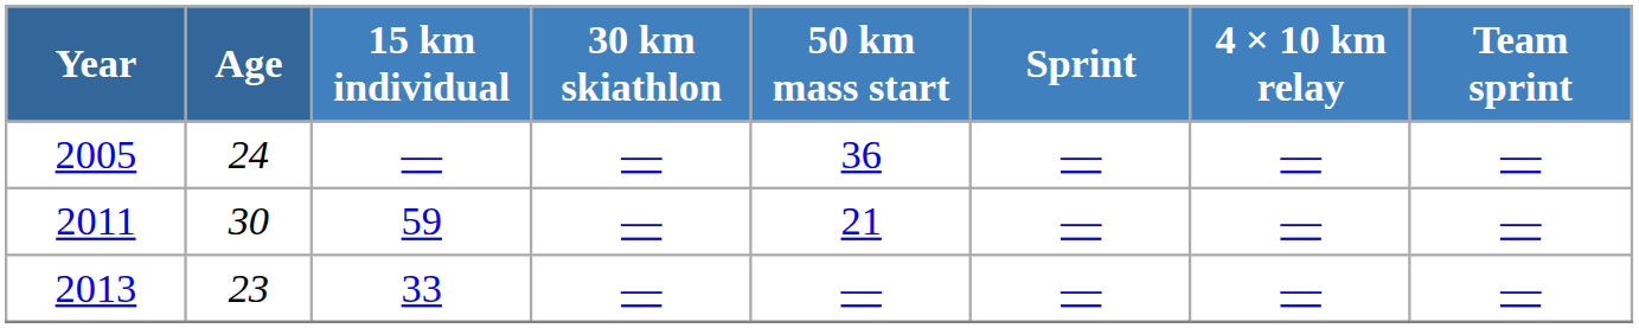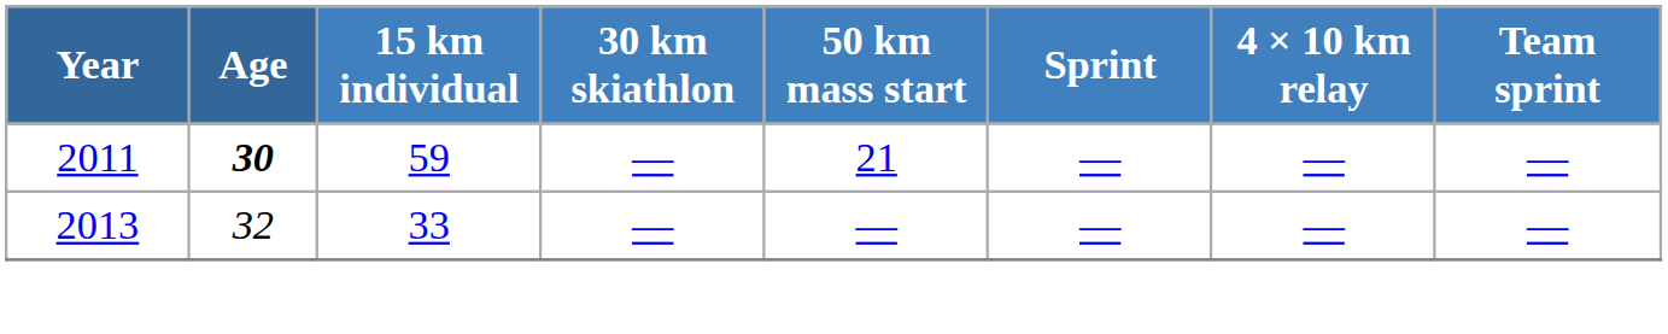- row: 2005 | 24 | — | — | 36 | — | — | —
2011 | Age: normal -> bold
2013 | Age: 23 -> 32
